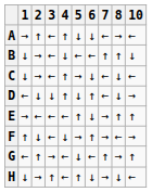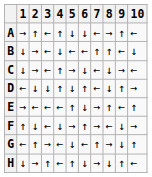+ column: 9 | ↑ | ← | → | ↑ | ← | ↓ | ↓ | ↑
